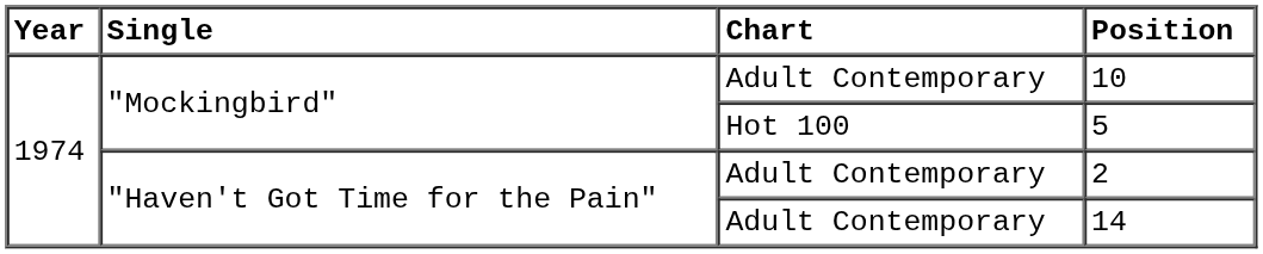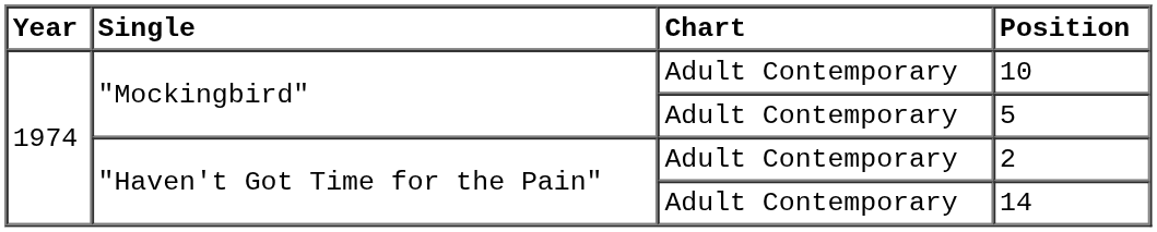5 | Chart: Hot 100 -> Adult Contemporary
